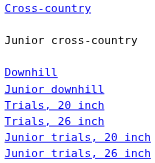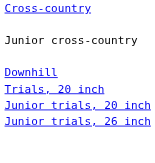- row: Junior downhill
- row: Trials, 26 inch
